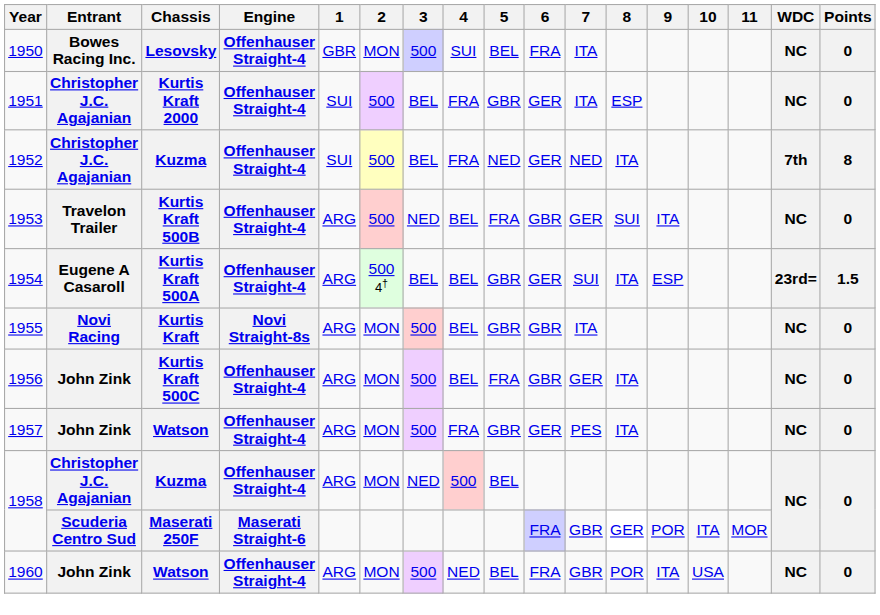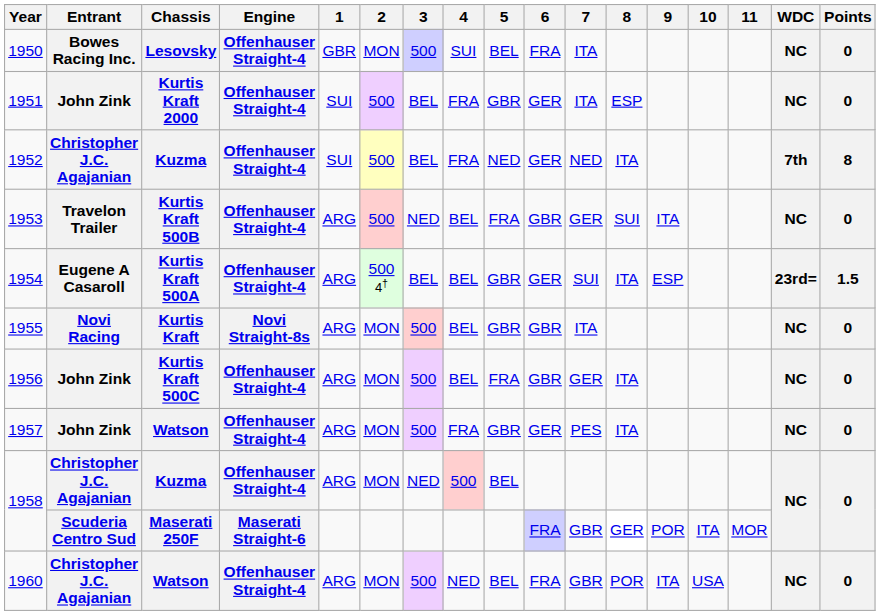1951 | Entrant: Christopher J.C. Agajanian -> John Zink
1960 | Entrant: John Zink -> Christopher J.C. Agajanian
